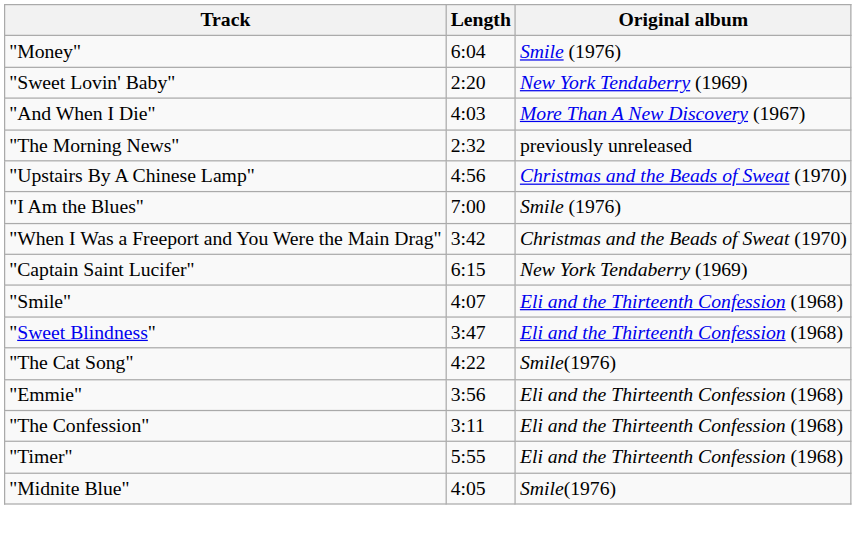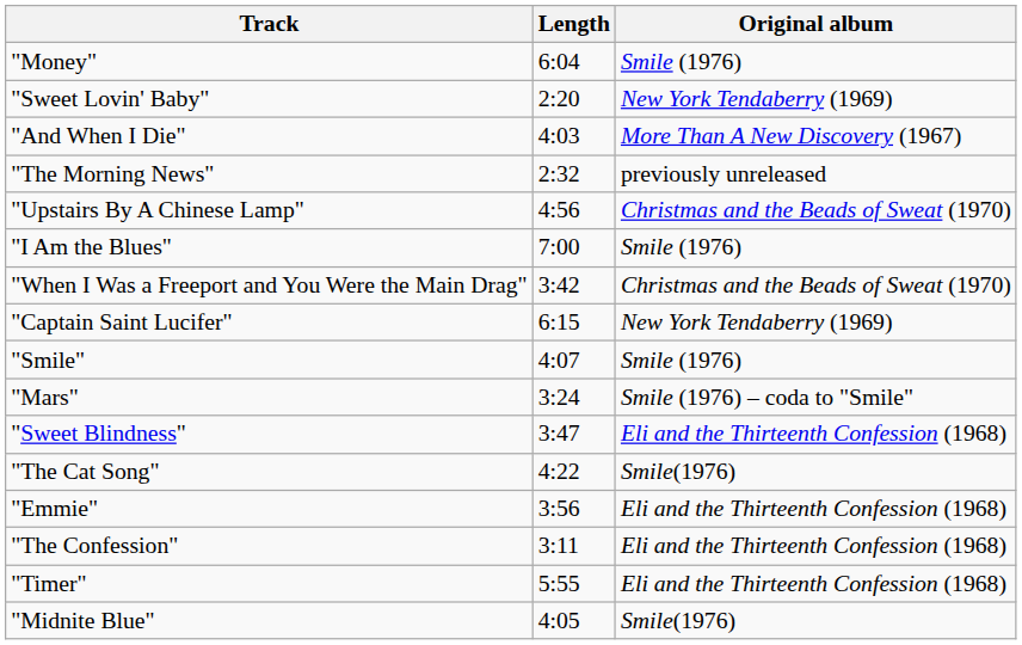"Smile" | Original album: Eli and the Thirteenth Confession (1968) -> Smile (1976)
+ row: "Mars" | 3:24 | Smile (1976) – coda to "Smile"
